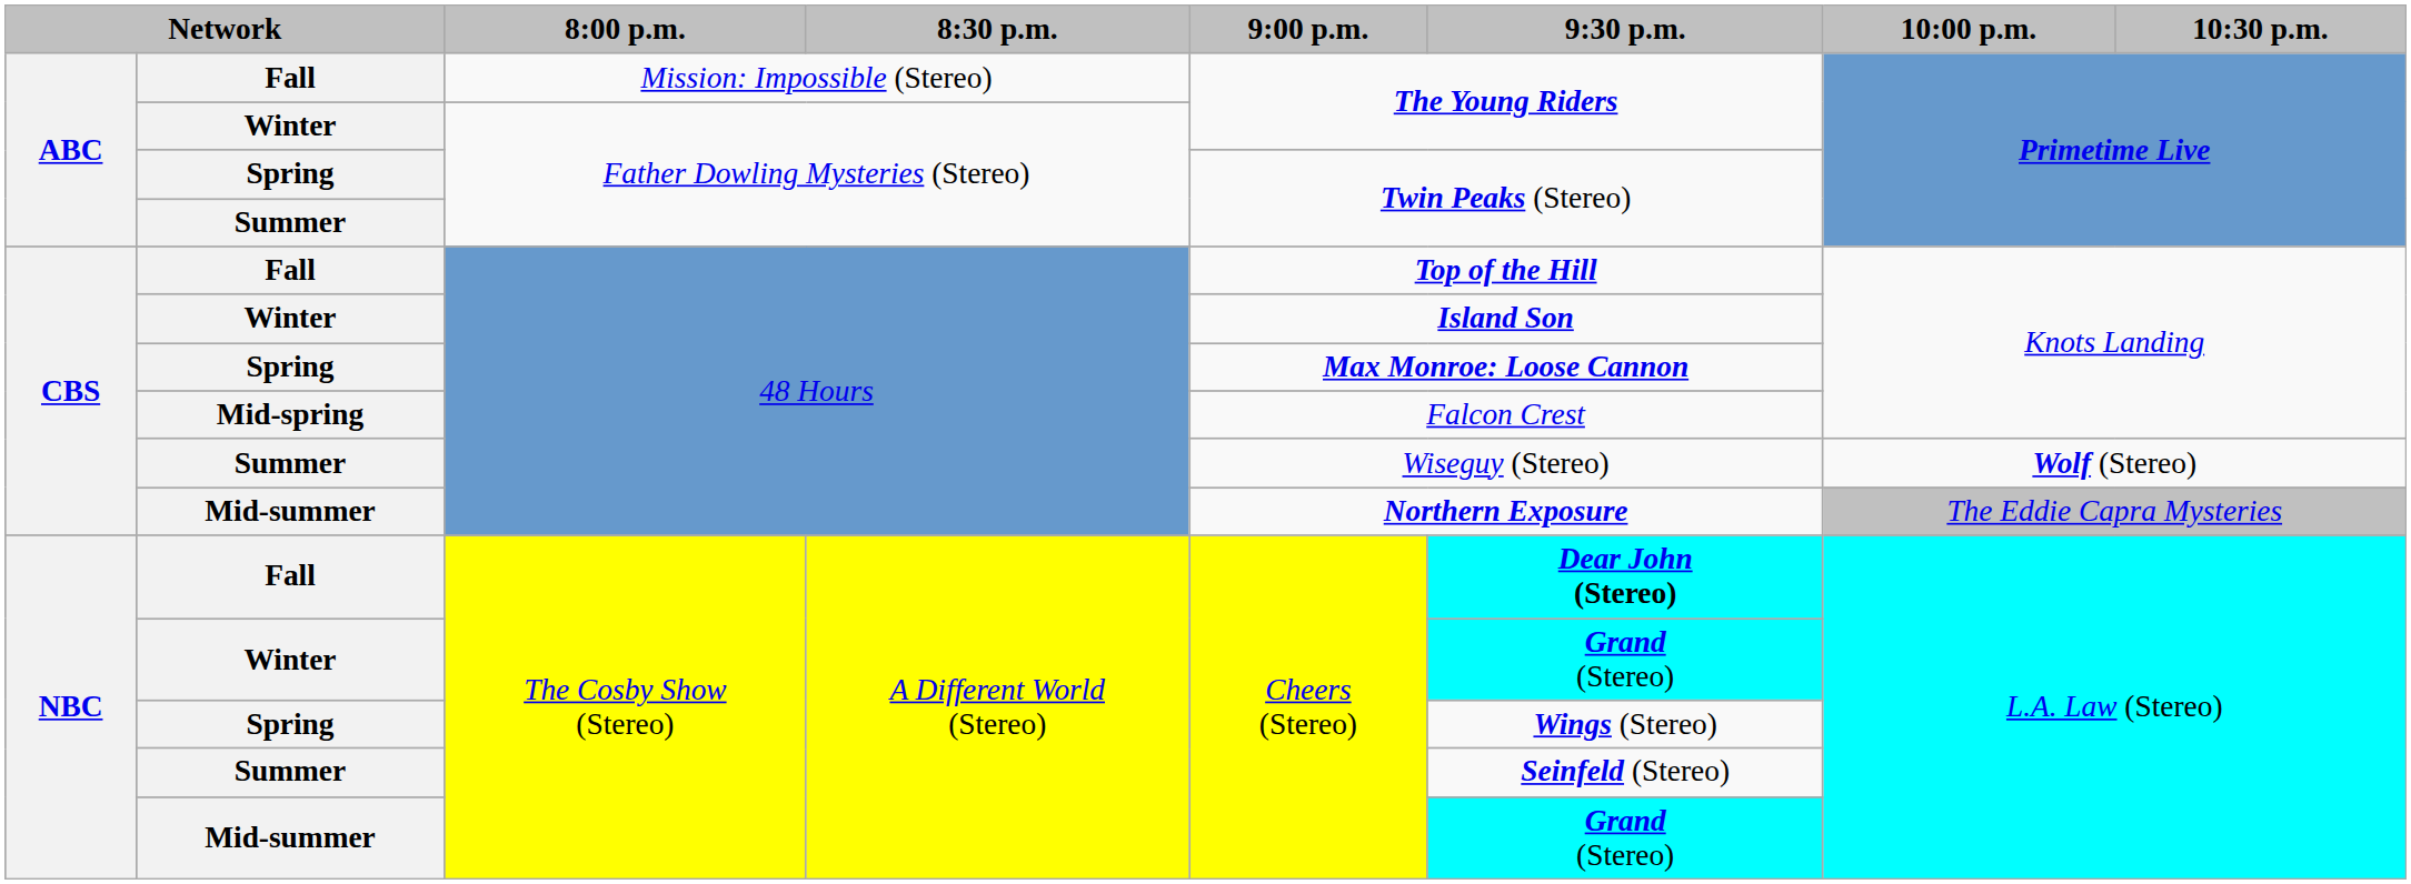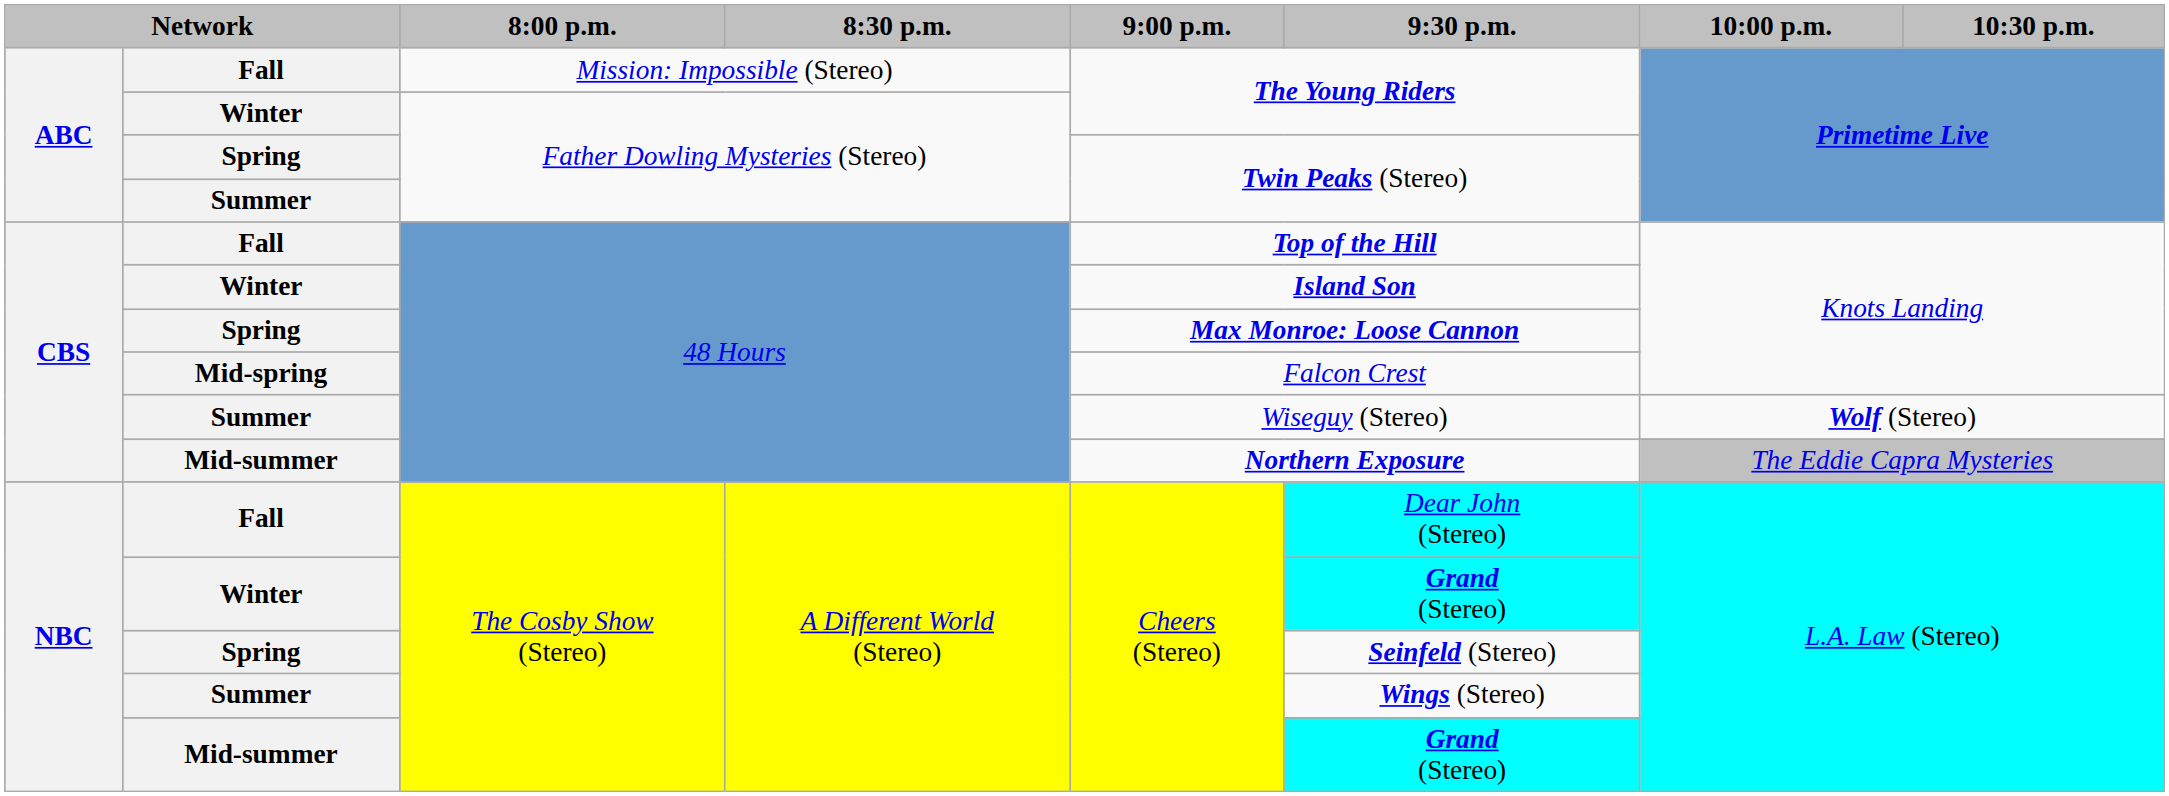Fall / The Cosby Show (Stereo) | 9:30 p.m.: bold -> normal
Spring / The Cosby Show (Stereo) | 9:30 p.m.: Wings (Stereo) -> Seinfeld (Stereo)
Summer / The Cosby Show (Stereo) | 9:30 p.m.: Seinfeld (Stereo) -> Wings (Stereo)
